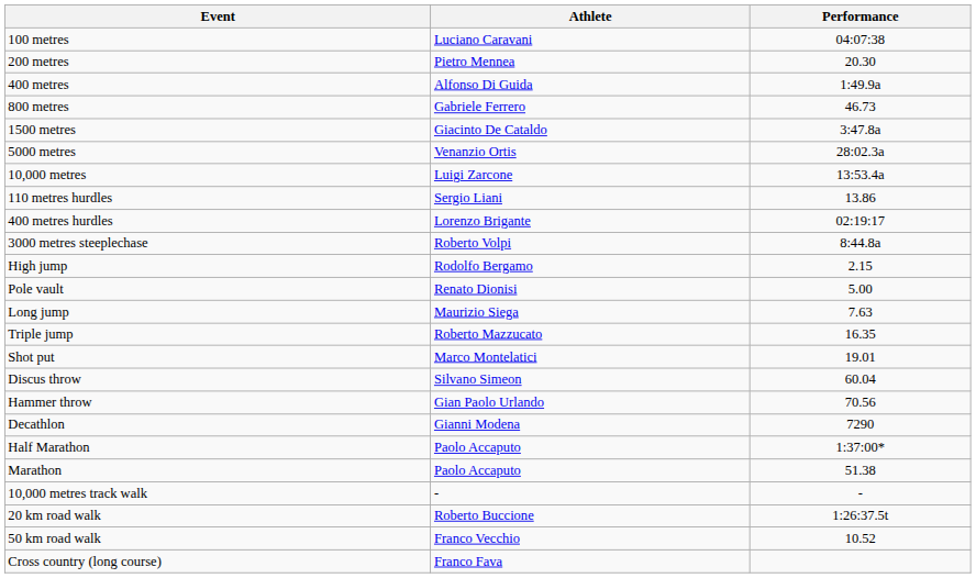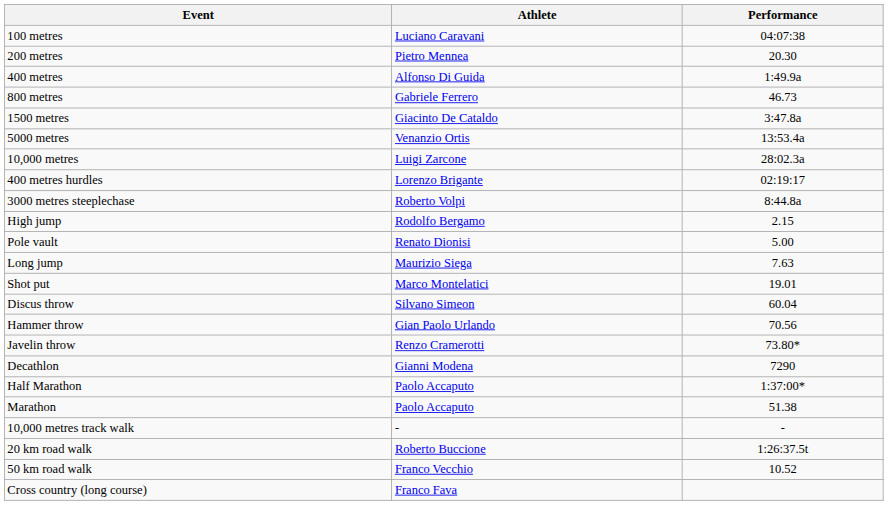5000 metres | Performance: 28:02.3a -> 13:53.4a
10,000 metres | Performance: 13:53.4a -> 28:02.3a
- row: 110 metres hurdles | Sergio Liani | 13.86
- row: Triple jump | Roberto Mazzucato | 16.35
+ row: Javelin throw | Renzo Cramerotti | 73.80*
